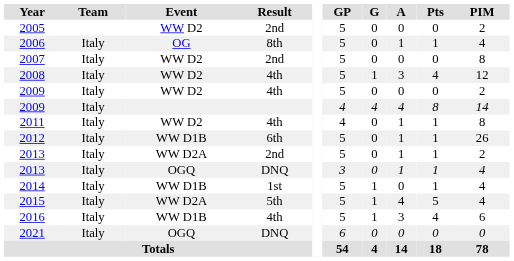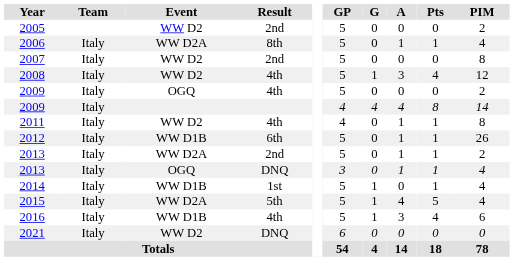2006 | Event: OG -> WW D2A
2009 / 4th | Event: WW D2 -> OGQ
2021 | Event: OGQ -> WW D2
